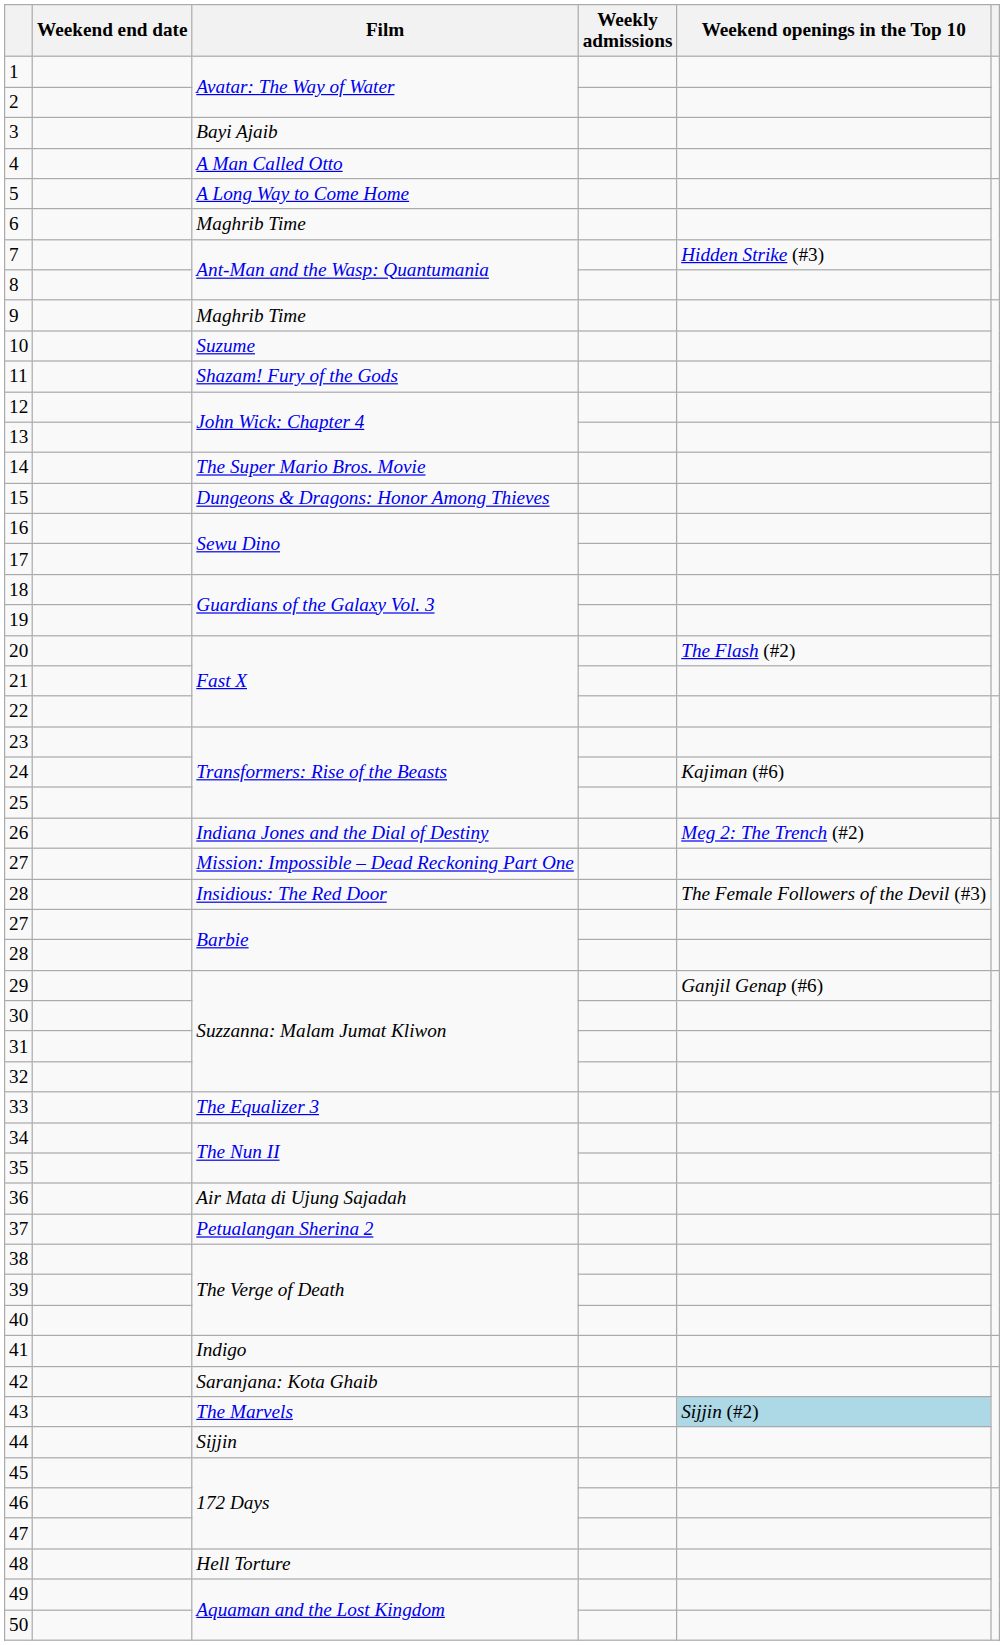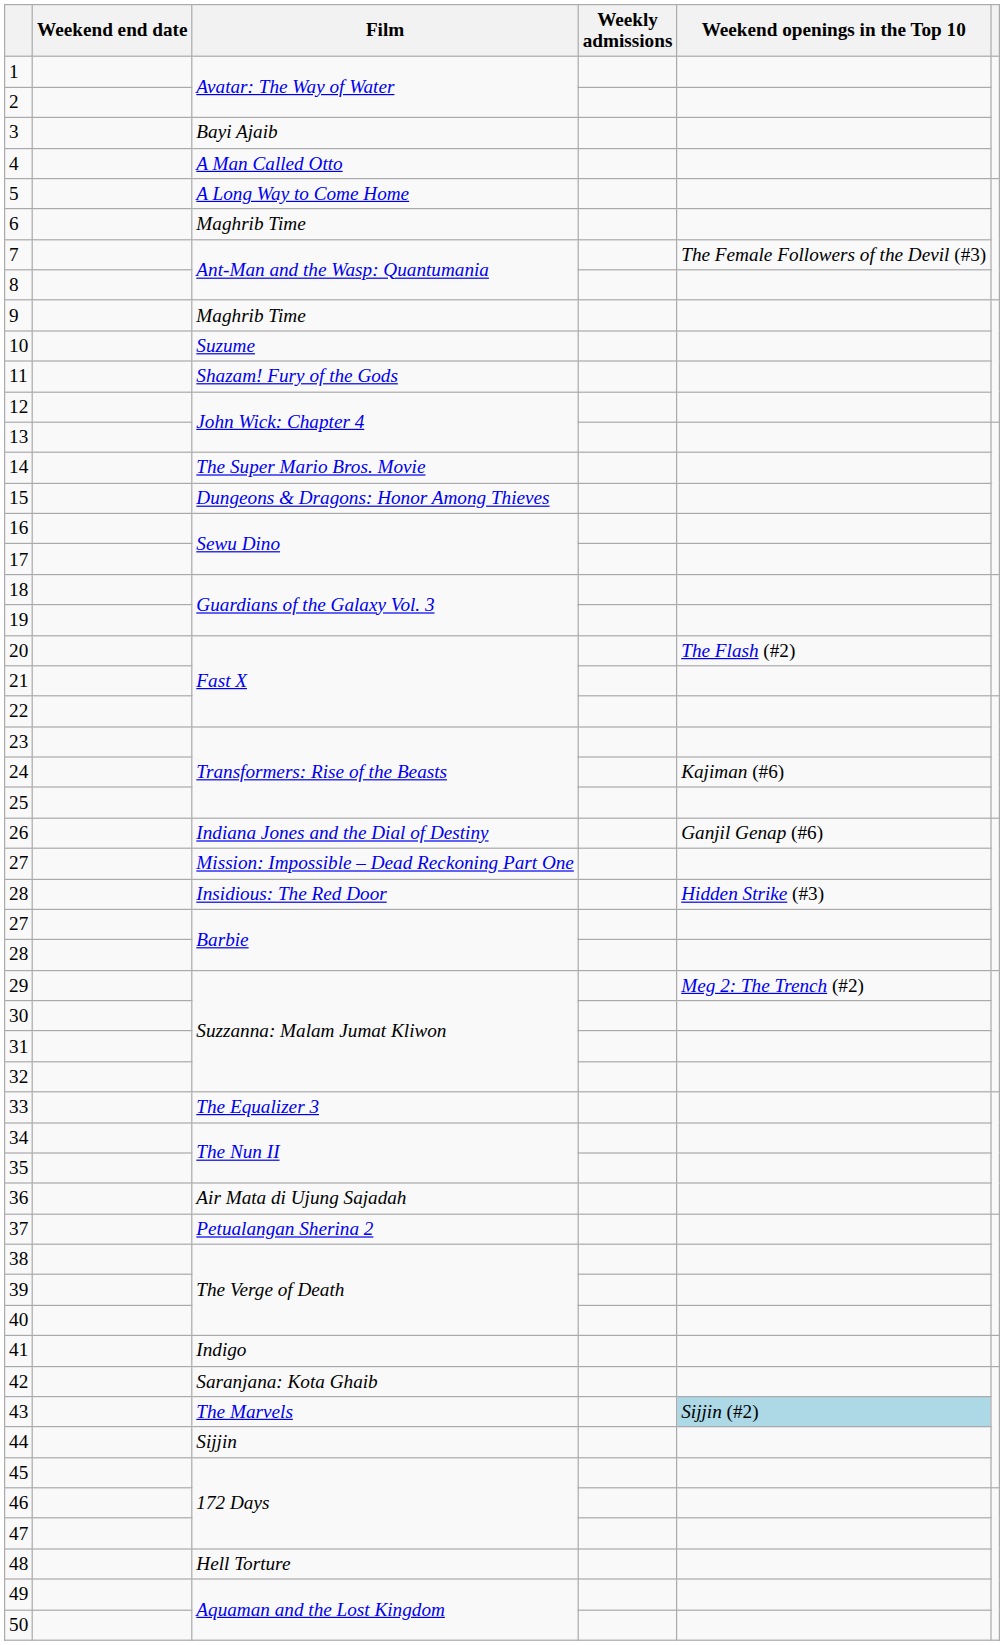7 | Weekend openings in the Top 10: Hidden Strike (#3) -> The Female Followers of the Devil (#3)
26 | Weekend openings in the Top 10: Meg 2: The Trench (#2) -> Ganjil Genap (#6)
28 / Insidious: The Red Door | Weekend openings in the Top 10: The Female Followers of the Devil (#3) -> Hidden Strike (#3)
29 | Weekend openings in the Top 10: Ganjil Genap (#6) -> Meg 2: The Trench (#2)
